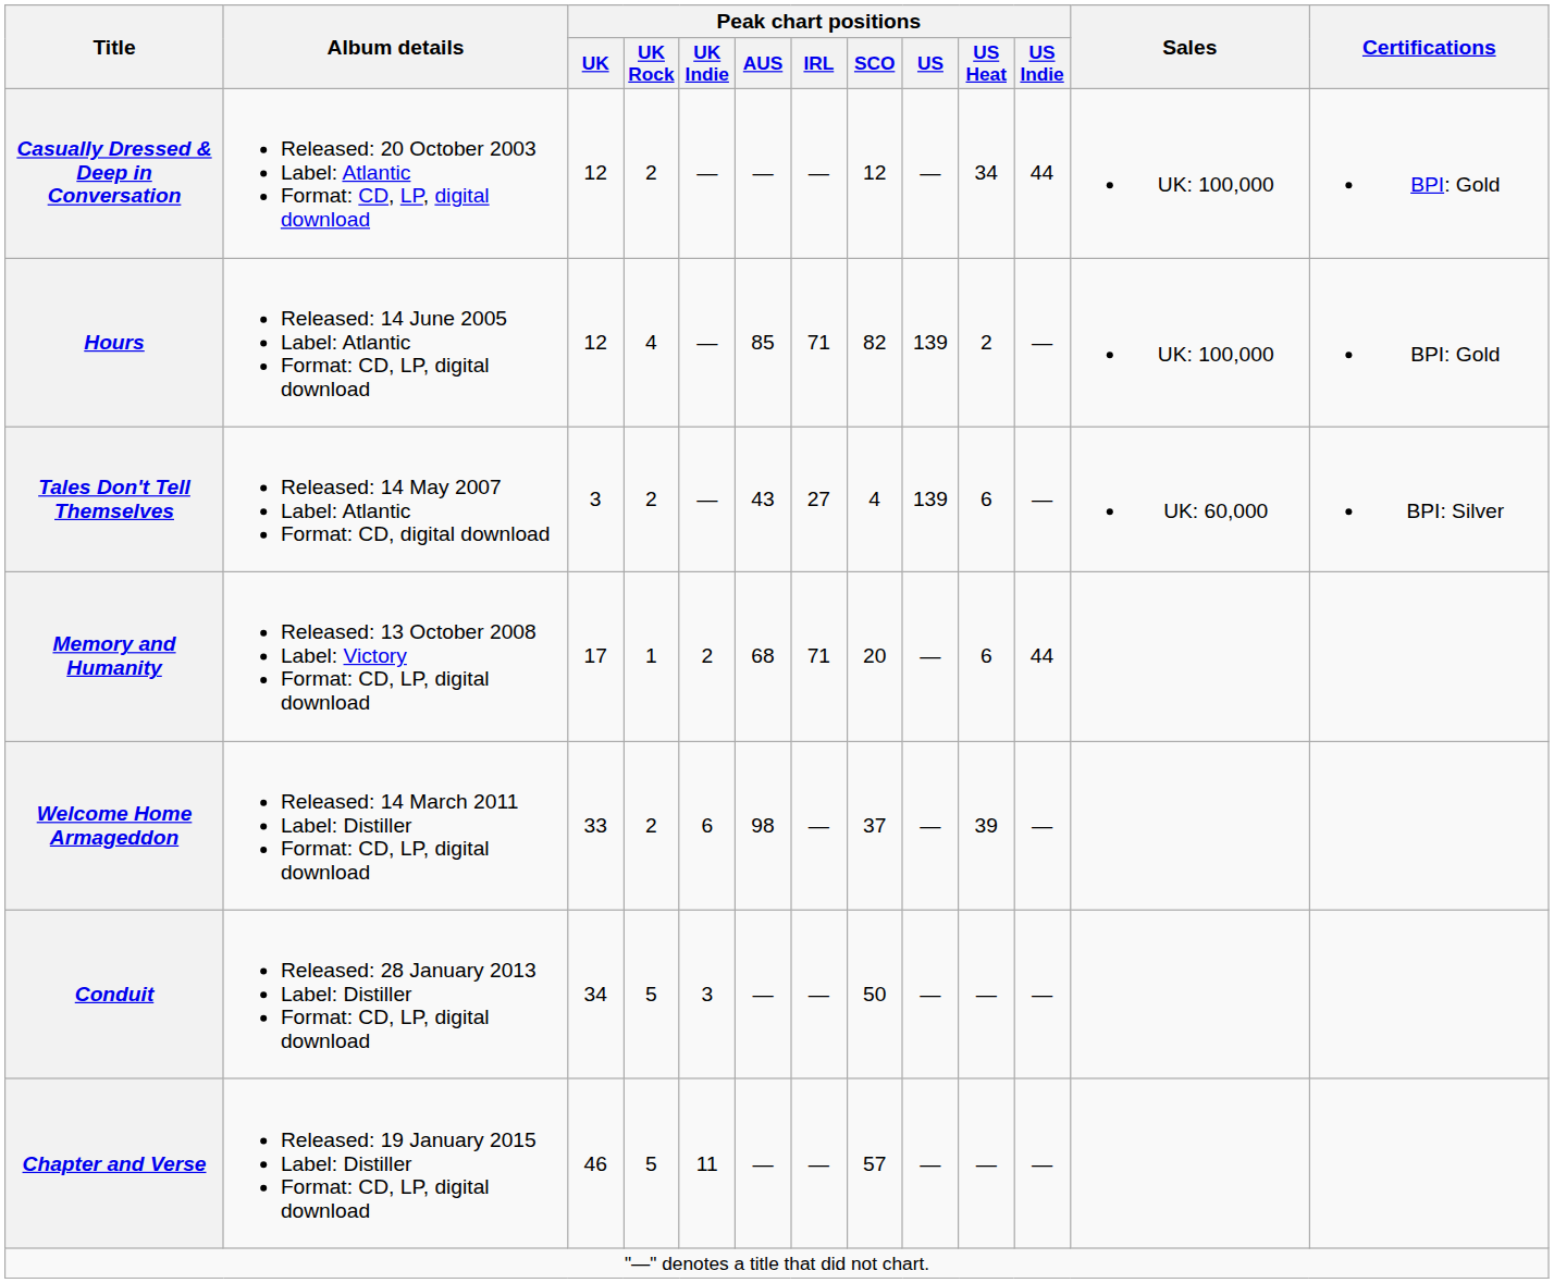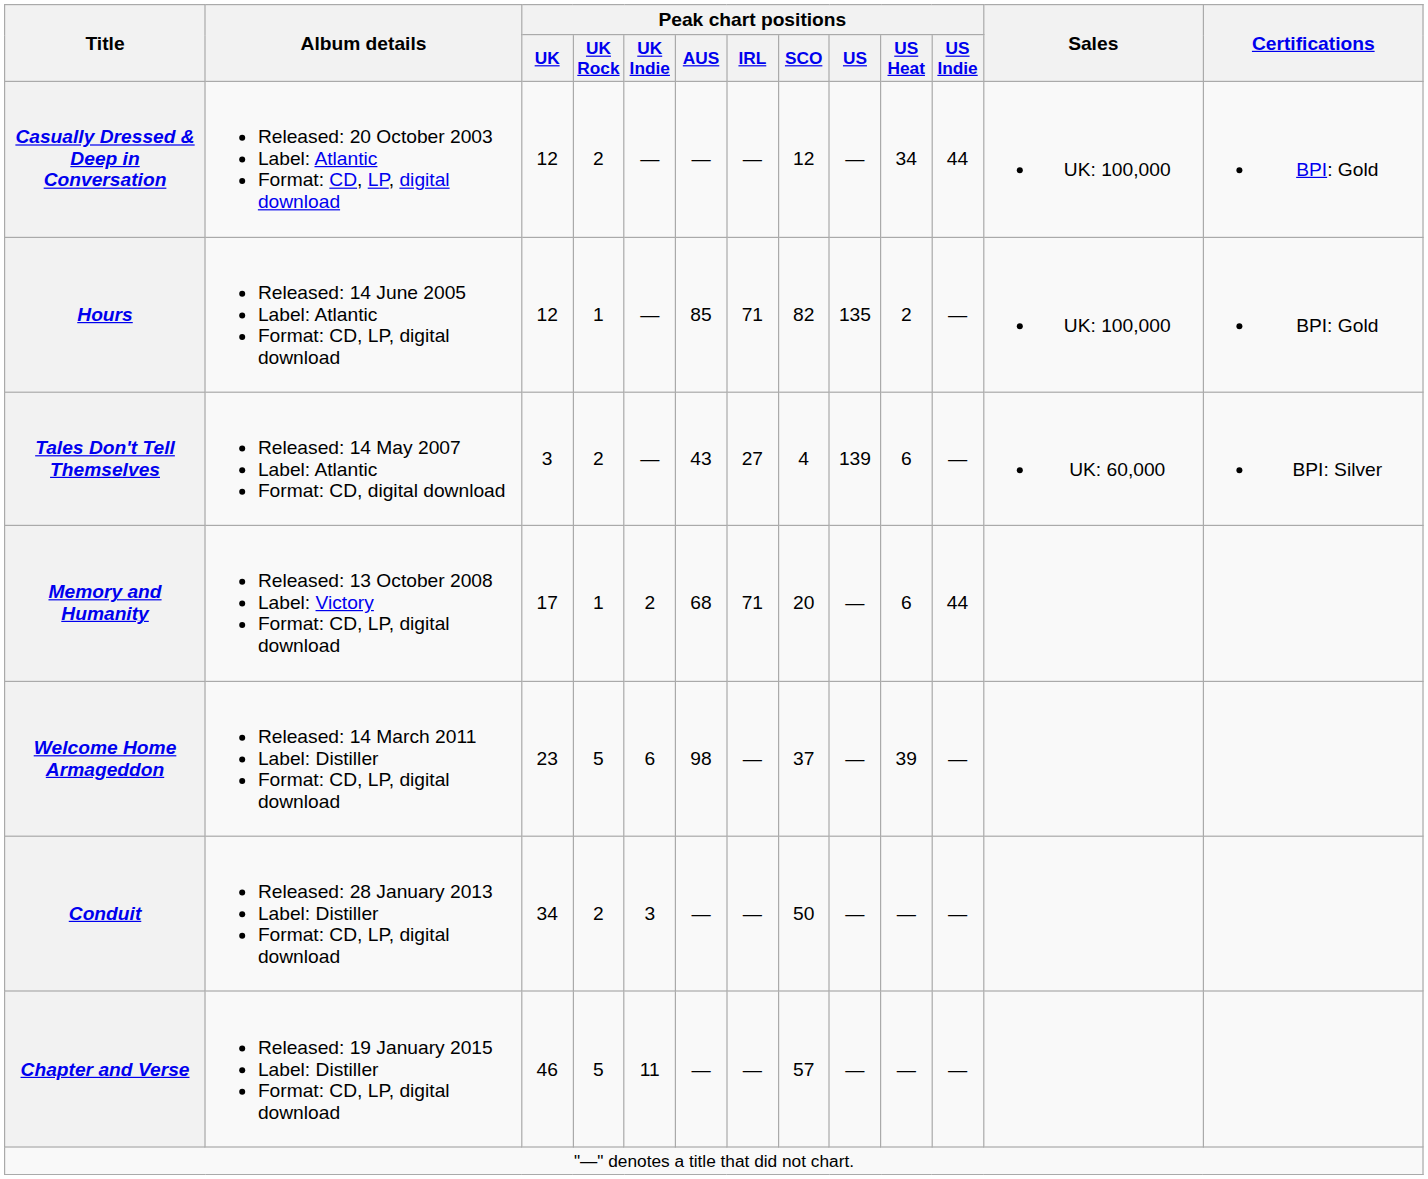Hours | Peak chart positions / UK Rock: 4 -> 1
Hours | Peak chart positions / US: 139 -> 135
Welcome Home Armageddon | Peak chart positions / UK: 33 -> 23
Welcome Home Armageddon | Peak chart positions / UK Rock: 2 -> 5
Conduit | Peak chart positions / UK Rock: 5 -> 2
